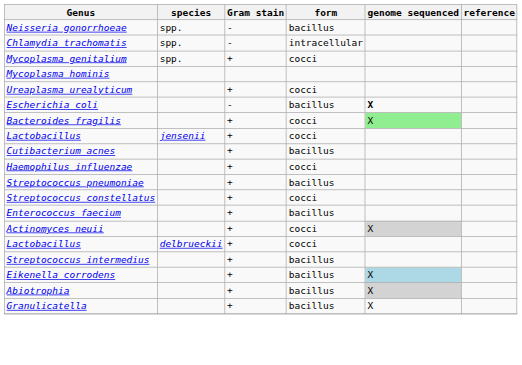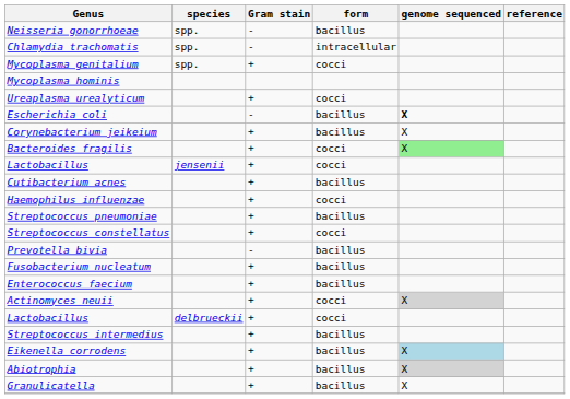+ row: Corynebacterium jeikeium | + | bacillus | X
+ row: Prevotella bivia | - | bacillus
+ row: Fusobacterium nucleatum | + | bacillus
